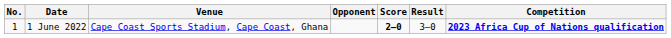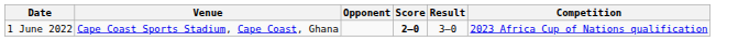- column: No. | 1
1 June 2022 | Competition: bold -> normal
